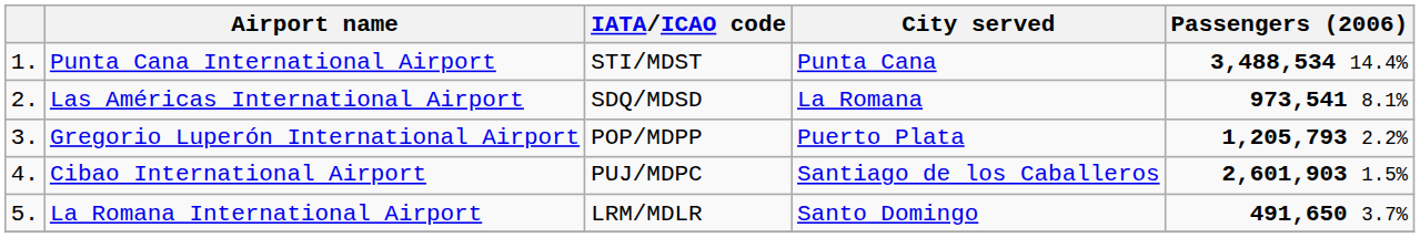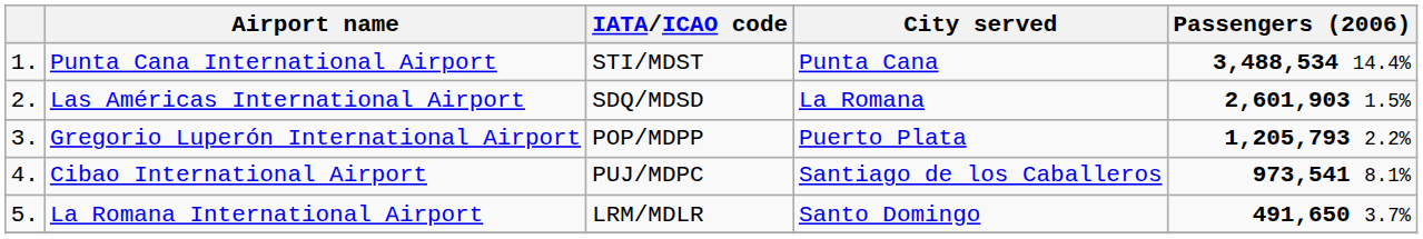Las Américas International Airport | Passengers (2006): 973,541 8.1% -> 2,601,903 1.5%
Cibao International Airport | Passengers (2006): 2,601,903 1.5% -> 973,541 8.1%
